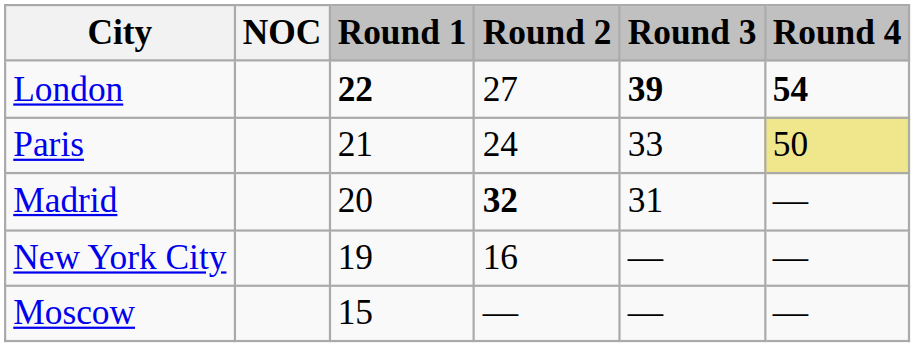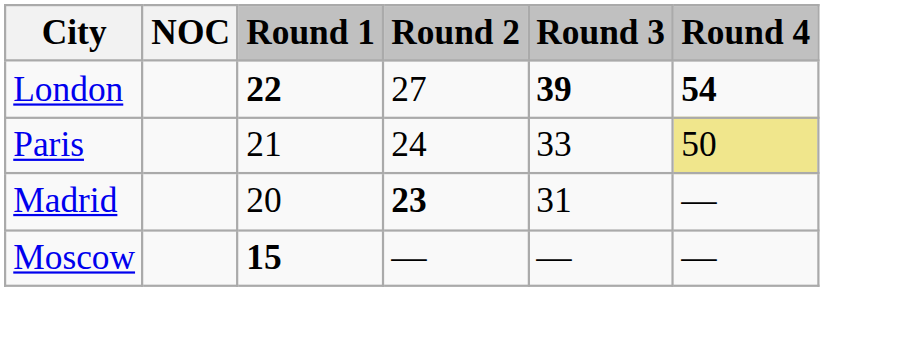Madrid | Round 2: 32 -> 23
- row: New York City | 19 | 16 | — | —
Moscow | Round 1: normal -> bold
